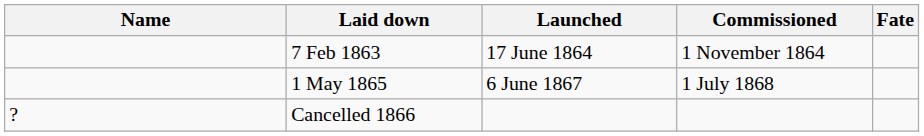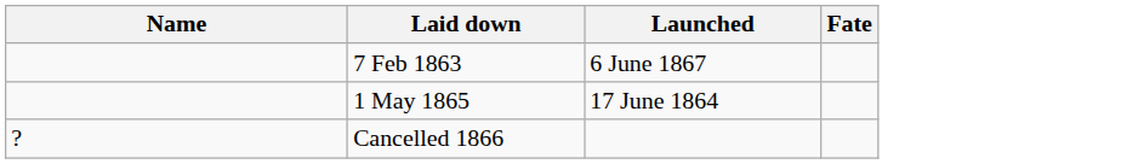- column: Commissioned | 1 November 1864 | 1 July 1868
7 Feb 1863 | Launched: 17 June 1864 -> 6 June 1867
1 May 1865 | Launched: 6 June 1867 -> 17 June 1864
